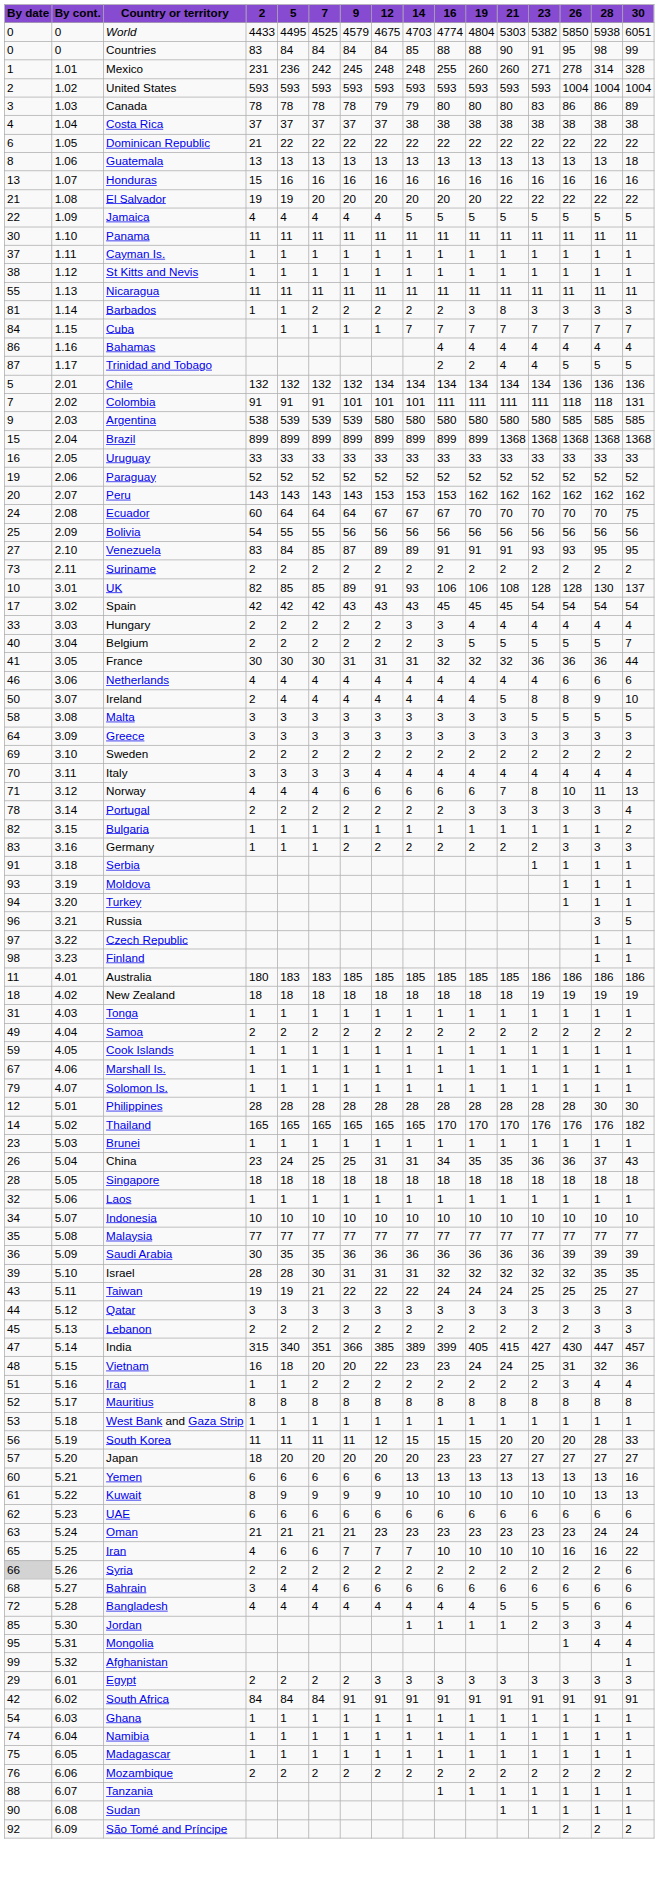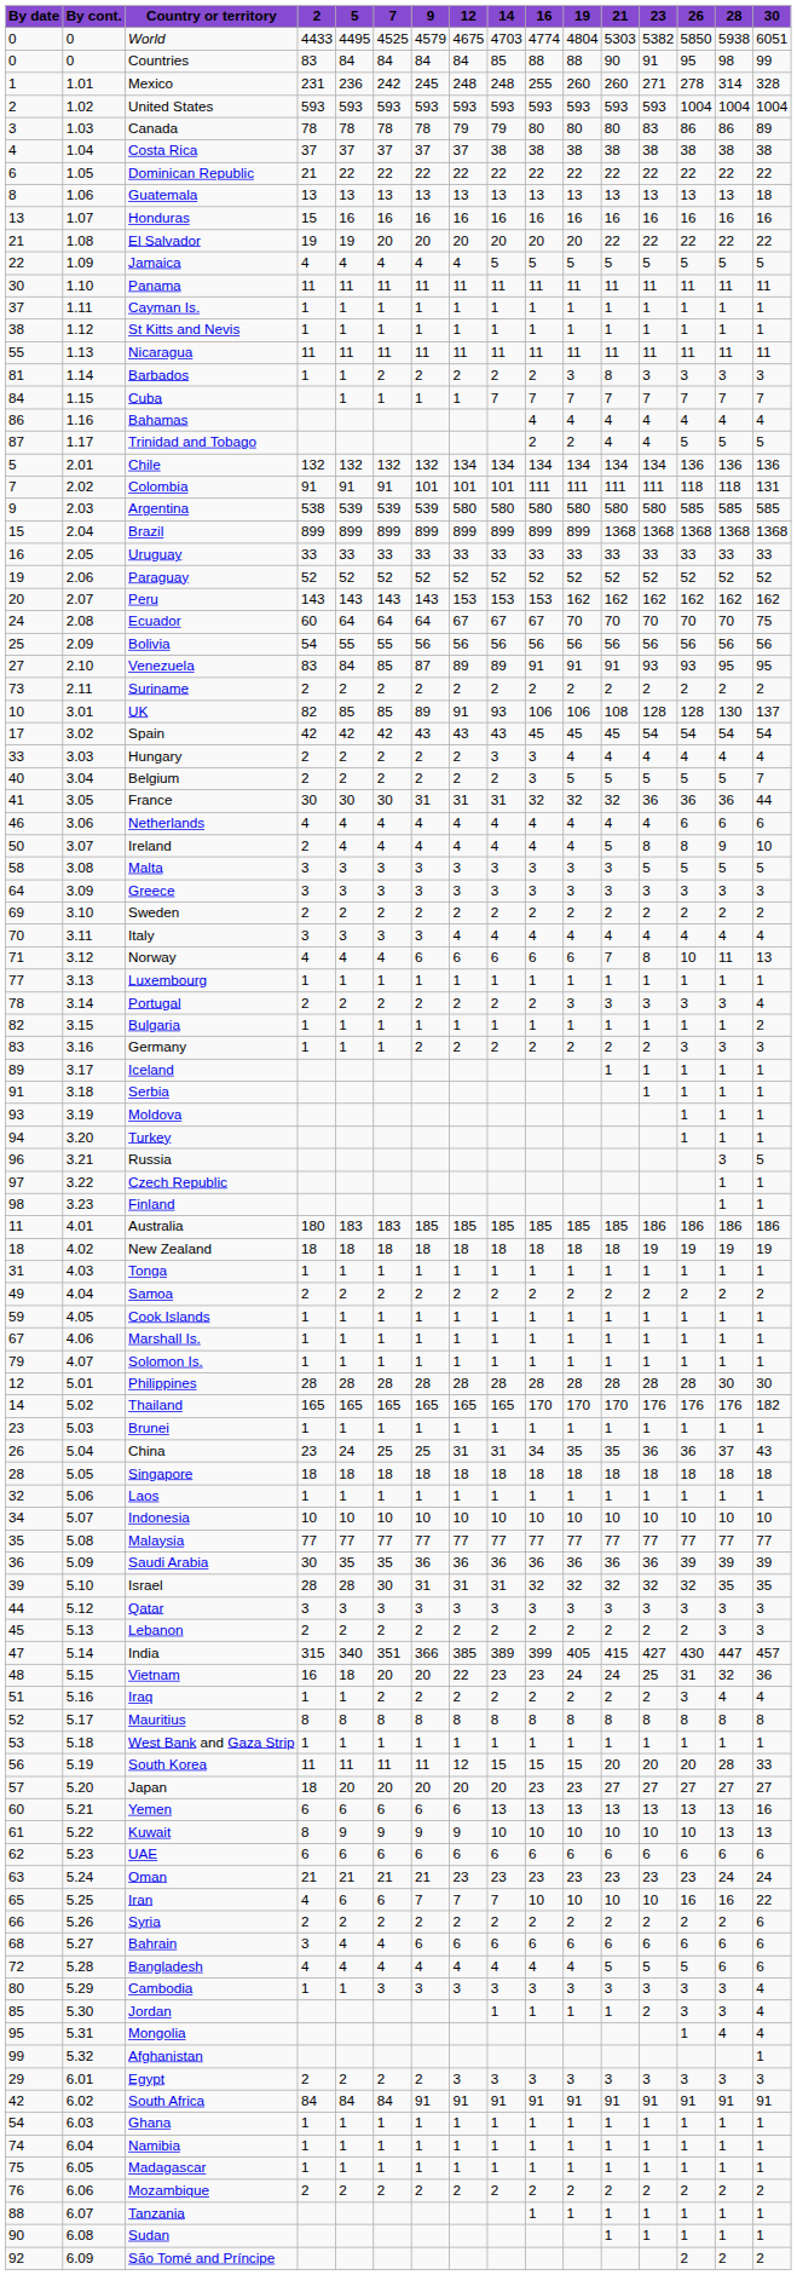+ row: 77 | 3.13 | Luxembourg | 1 | 1 | 1 | 1 | 1 | 1 | 1 | 1 | 1 | 1 | 1 | 1 | 1
+ row: 89 | 3.17 | Iceland | 1 | 1 | 1 | 1 | 1
- row: 43 | 5.11 | Taiwan | 19 | 19 | 21 | 22 | 22 | 22 | 24 | 24 | 24 | 25 | 25 | 25 | 27
Syria | By date: lightgrey background -> no background
+ row: 80 | 5.29 | Cambodia | 1 | 1 | 3 | 3 | 3 | 3 | 3 | 3 | 3 | 3 | 3 | 3 | 4
